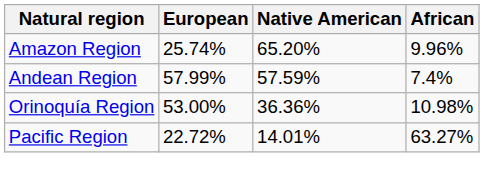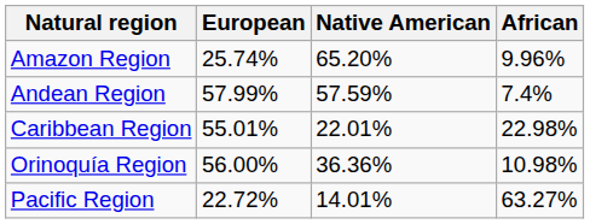+ row: Caribbean Region | 55.01% | 22.01% | 22.98%
Orinoquía Region | European: 53.00% -> 56.00%
